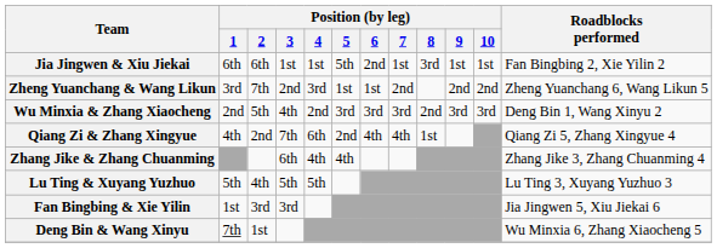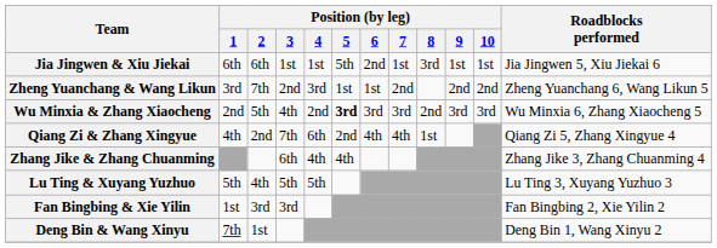Jia Jingwen & Xiu Jiekai | Roadblocks performed: Fan Bingbing 2, Xie Yilin 2 -> Jia Jingwen 5, Xiu Jiekai 6
Wu Minxia & Zhang Xiaocheng | Position (by leg) / 5: normal -> bold
Wu Minxia & Zhang Xiaocheng | Roadblocks performed: Deng Bin 1, Wang Xinyu 2 -> Wu Minxia 6, Zhang Xiaocheng 5
Fan Bingbing & Xie Yilin | Roadblocks performed: Jia Jingwen 5, Xiu Jiekai 6 -> Fan Bingbing 2, Xie Yilin 2
Deng Bin & Wang Xinyu | Roadblocks performed: Wu Minxia 6, Zhang Xiaocheng 5 -> Deng Bin 1, Wang Xinyu 2
